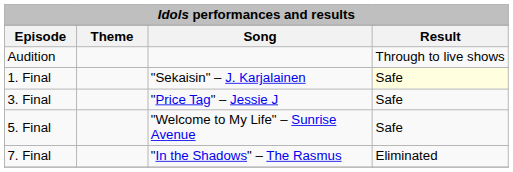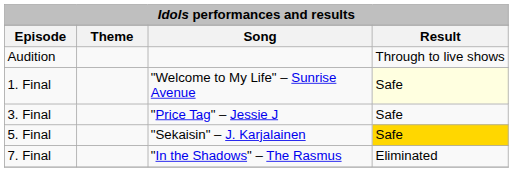1. Final | Song: "Sekaisin" – J. Karjalainen -> "Welcome to My Life" – Sunrise Avenue
5. Final | Song: "Welcome to My Life" – Sunrise Avenue -> "Sekaisin" – J. Karjalainen
5. Final | Result: no background -> gold background
